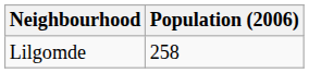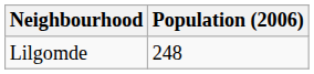Lilgomde | Population (2006): 258 -> 248
